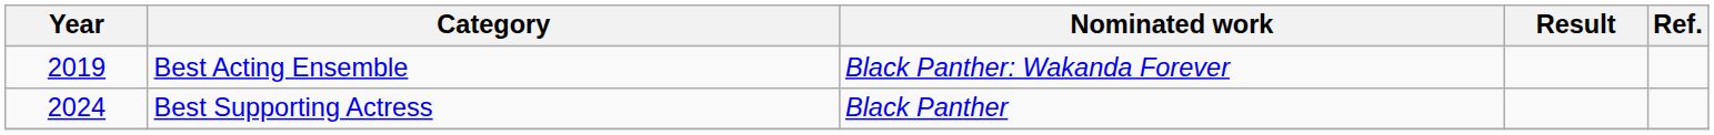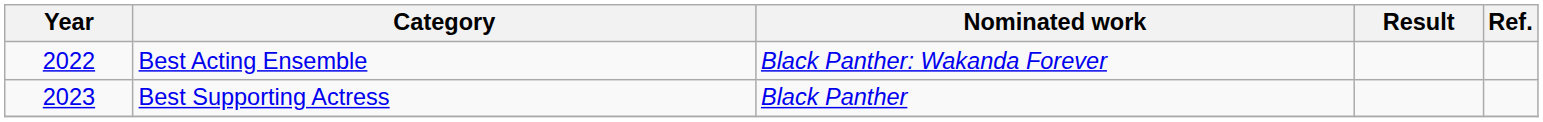Best Acting Ensemble | Year: 2019 -> 2022
Best Supporting Actress | Year: 2024 -> 2023
